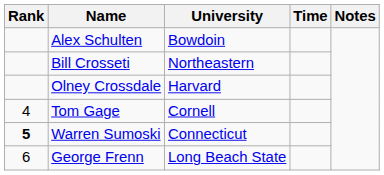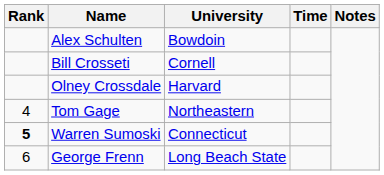Bill Crosseti | University: Northeastern -> Cornell
Tom Gage | University: Cornell -> Northeastern
